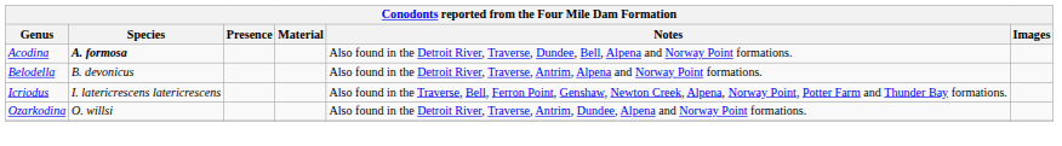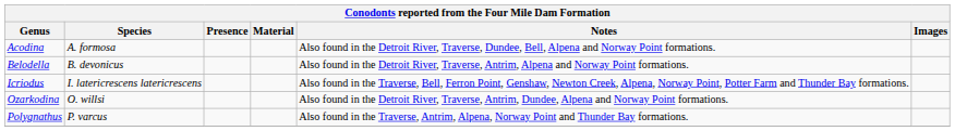Acodina | Species: bold -> normal
+ row: Polygnathus | P. varcus | Also found in the Traverse, Antrim, Alpena, Norway Point and Thunder Bay formations.
